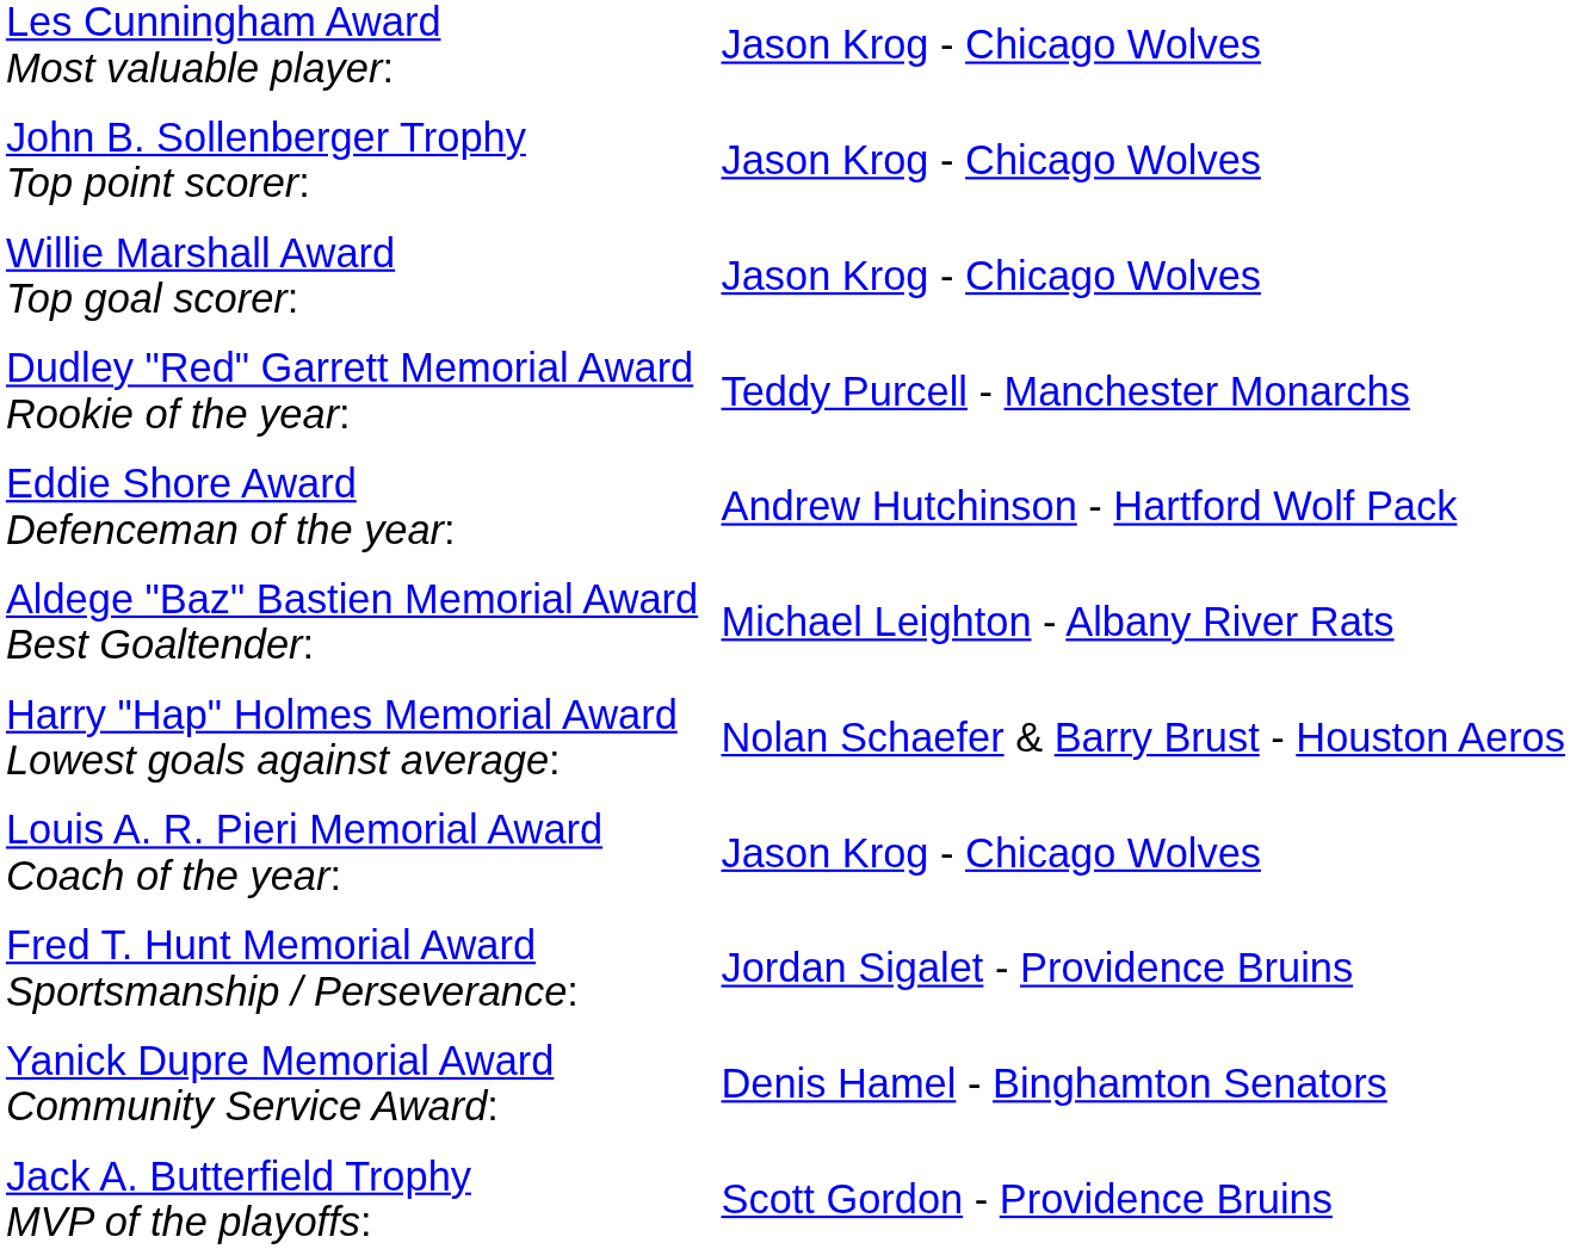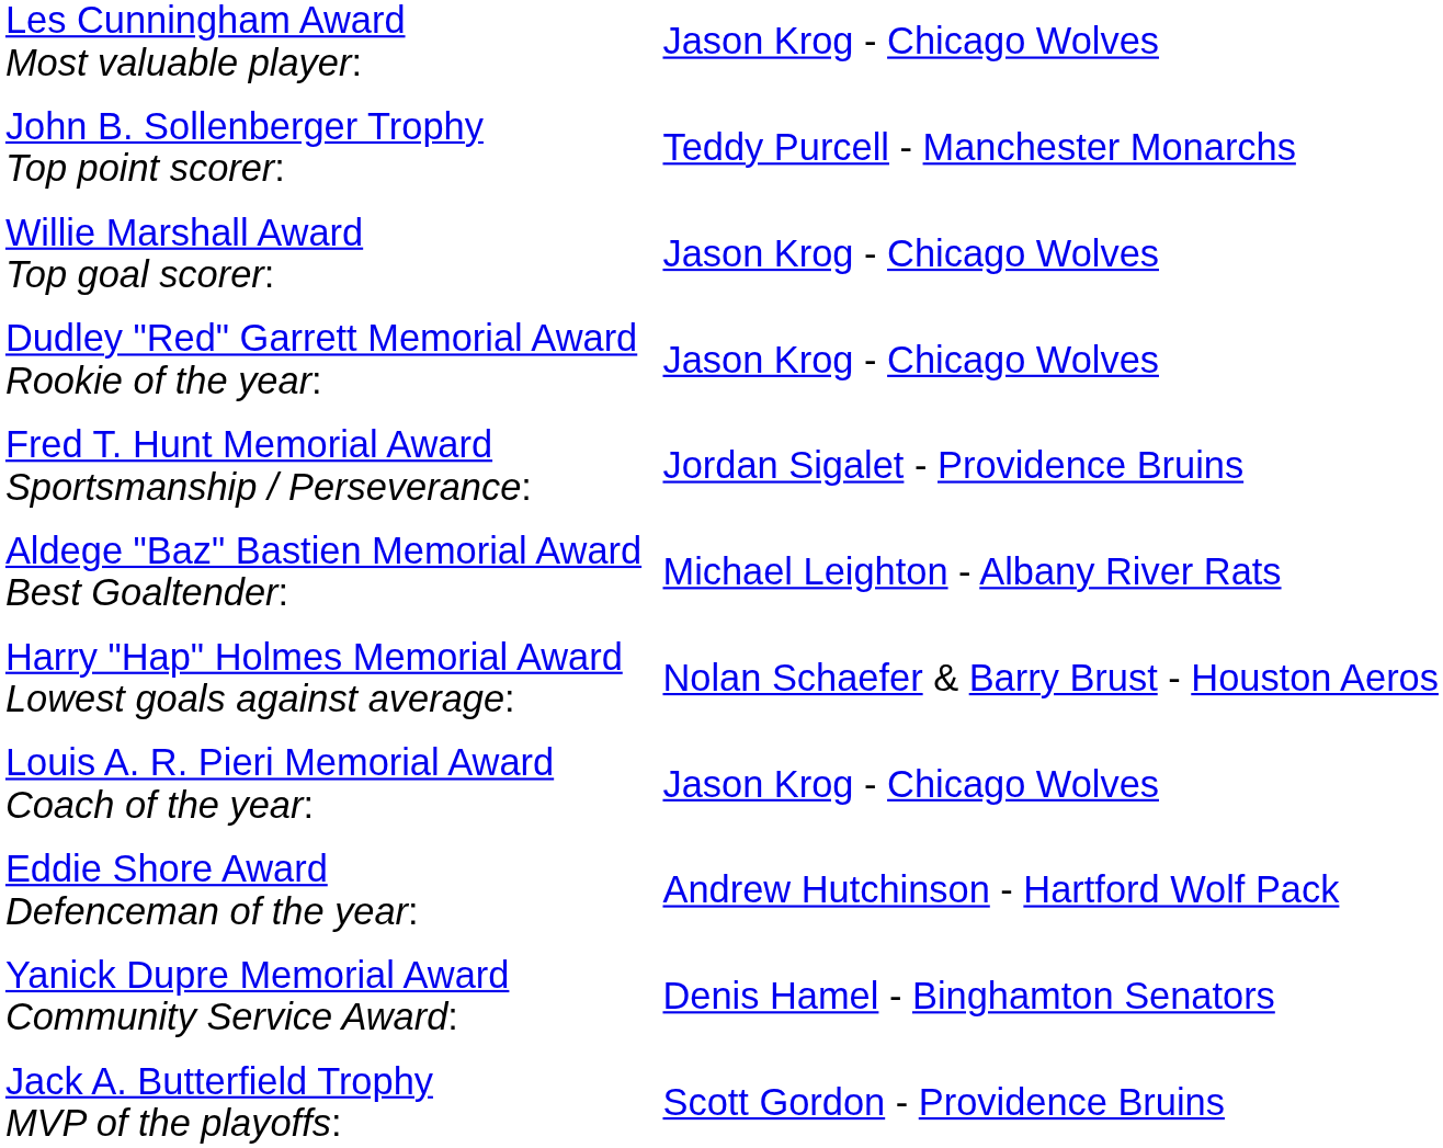John B. Sollenberger Trophy Top point scorer: | column 2: Jason Krog - Chicago Wolves -> Teddy Purcell - Manchester Monarchs
Dudley "Red" Garrett Memorial Award Rookie of the year: | column 2: Teddy Purcell - Manchester Monarchs -> Jason Krog - Chicago Wolves
rows swapped: Eddie Shore Award Defenceman of the year: <-> Fred T. Hunt Memorial Award Sportsmanship / Perseverance:
